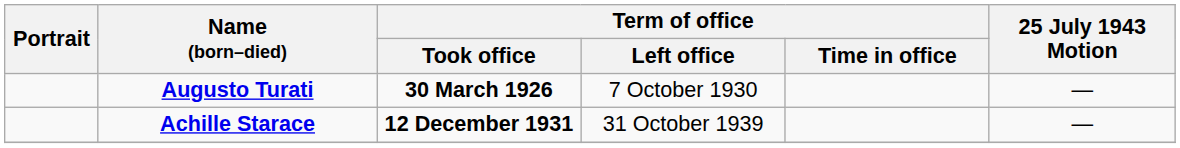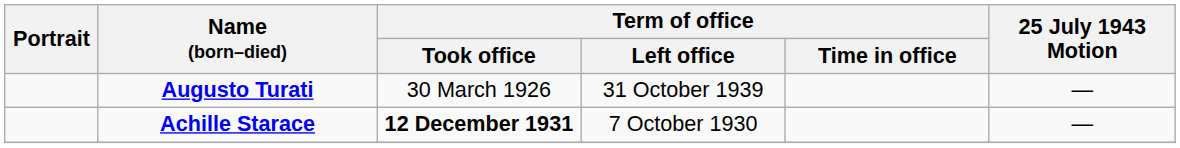Augusto Turati | Term of office / Took office: bold -> normal
Augusto Turati | Term of office / Left office: 7 October 1930 -> 31 October 1939
Achille Starace | Term of office / Left office: 31 October 1939 -> 7 October 1930
